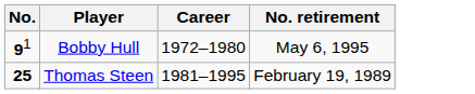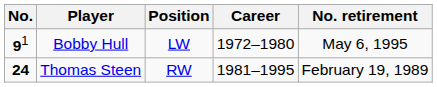+ column: Position | LW | RW
Thomas Steen | No.: 25 -> 24
